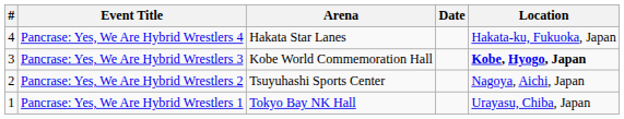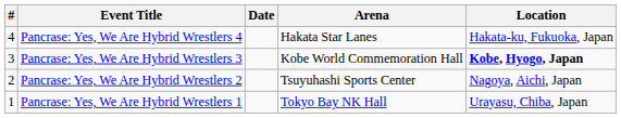columns swapped: Date <-> Arena
